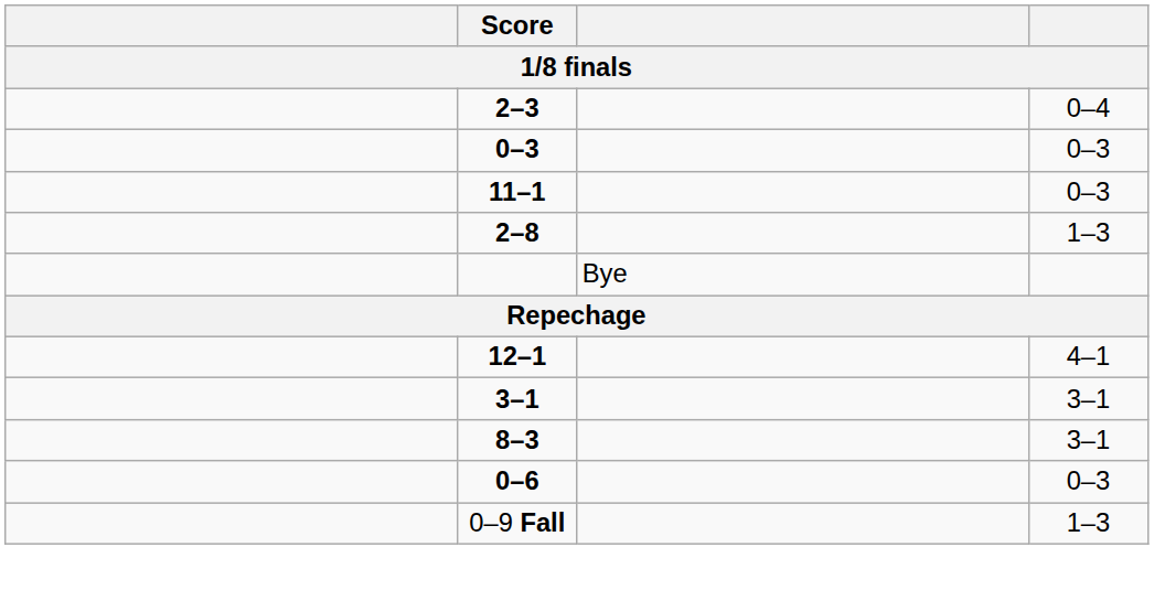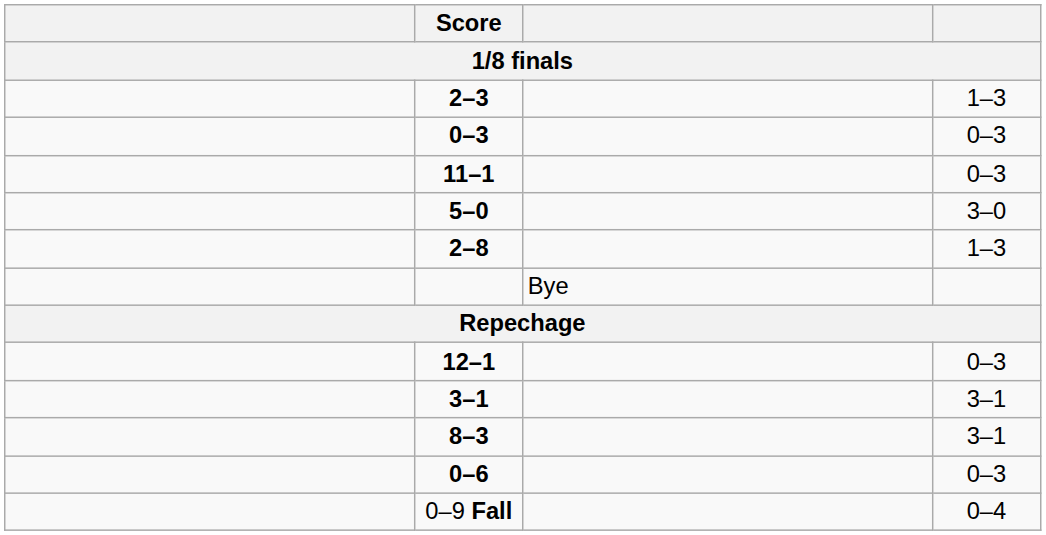2–3 | column 4: 0–4 -> 1–3
+ row: 5–0 | 3–0
12–1 | column 4: 4–1 -> 0–3
0–9 Fall | column 4: 1–3 -> 0–4
